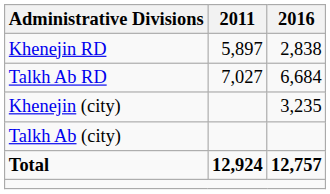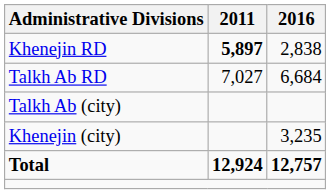Khenejin RD | 2011: normal -> bold
rows swapped: Khenejin (city) <-> Talkh Ab (city)
